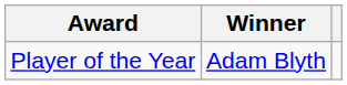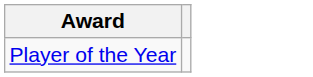- column: Winner | Adam Blyth
